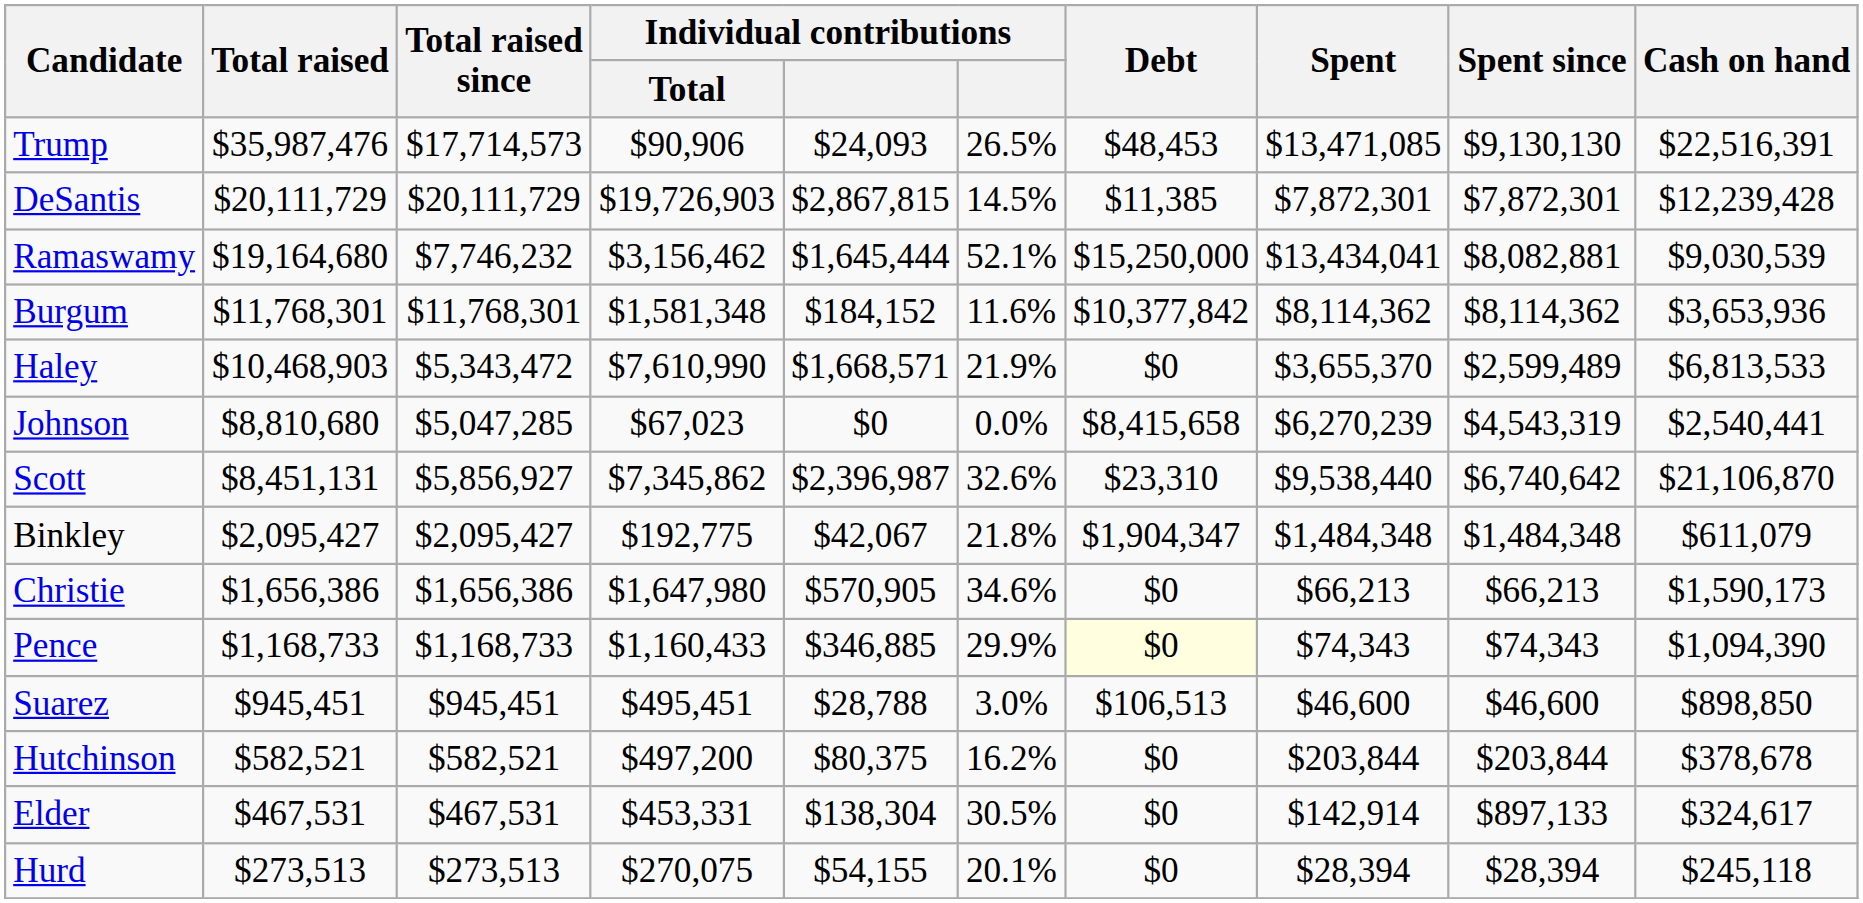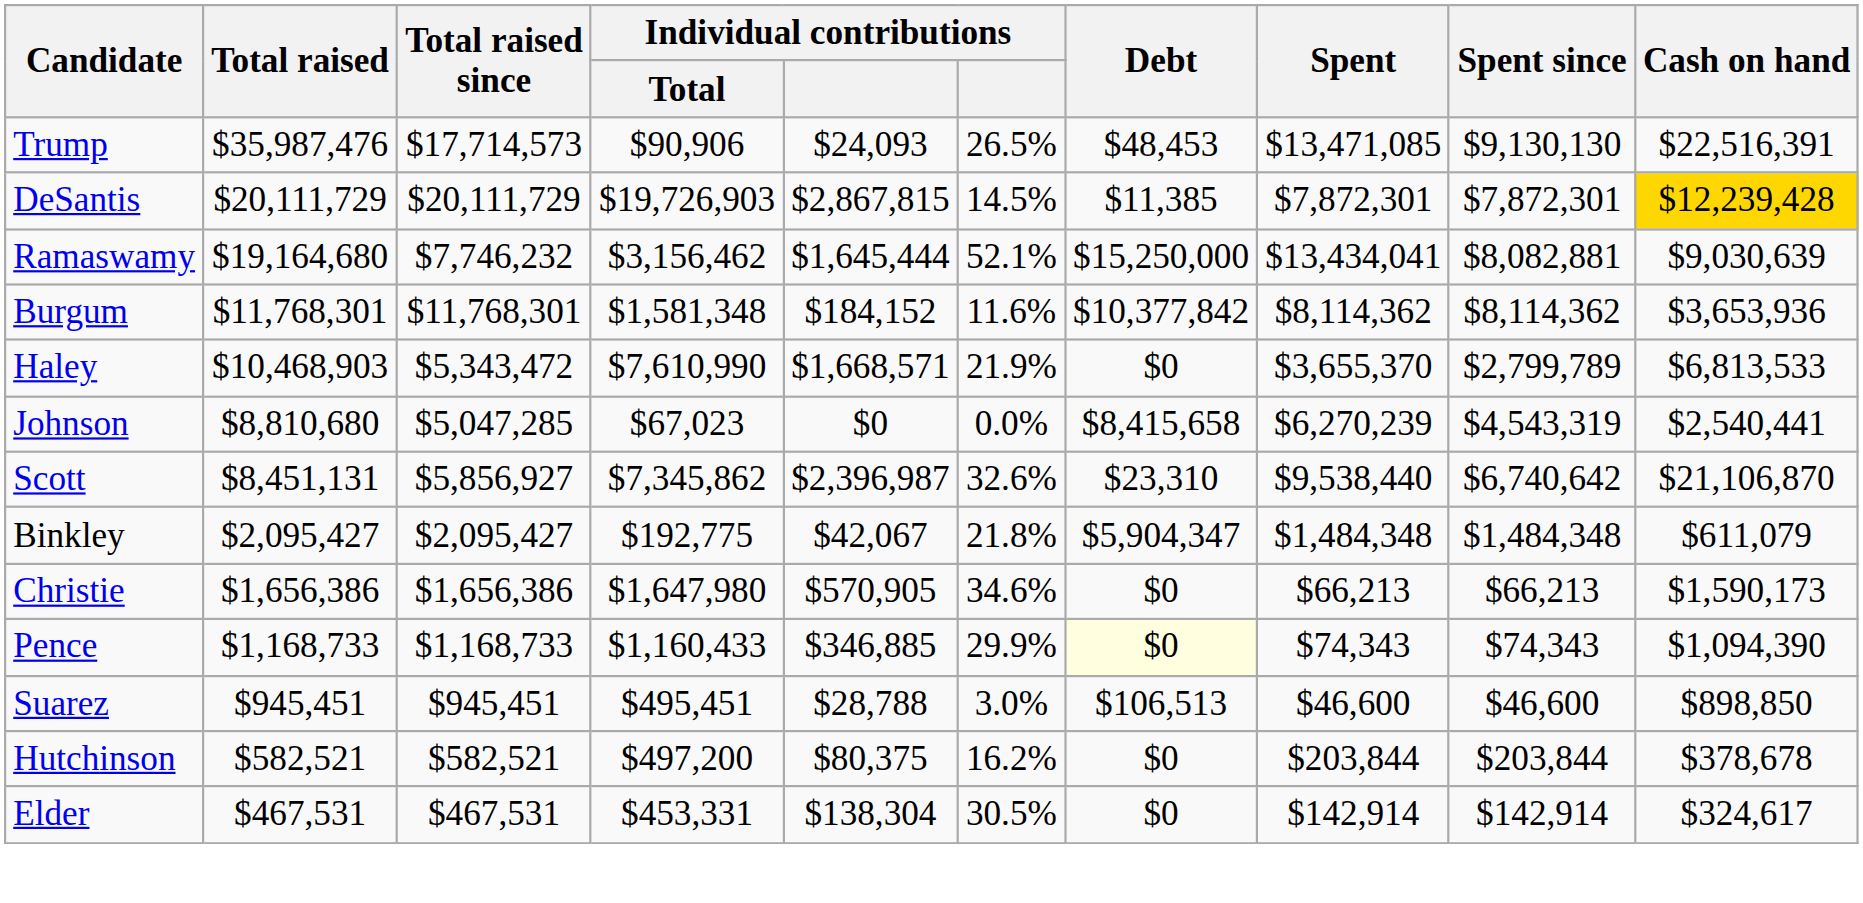DeSantis | Cash on hand: no background -> gold background
Ramaswamy | Cash on hand: $9,030,539 -> $9,030,639
Haley | Spent since: $2,599,489 -> $2,799,789
Binkley | Debt: $1,904,347 -> $5,904,347
Elder | Spent since: $897,133 -> $142,914
- row: Hurd | $273,513 | $273,513 | $270,075 | $54,155 | 20.1% | $0 | $28,394 | $28,394 | $245,118
